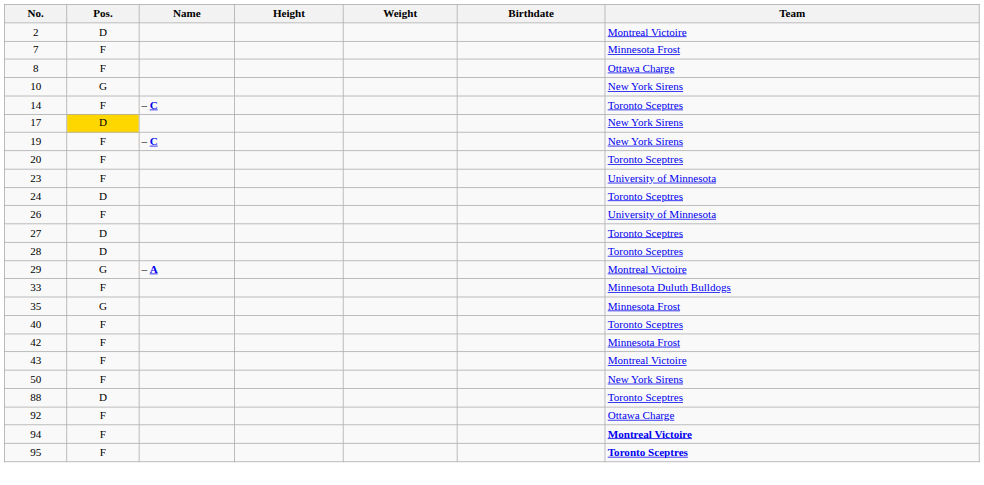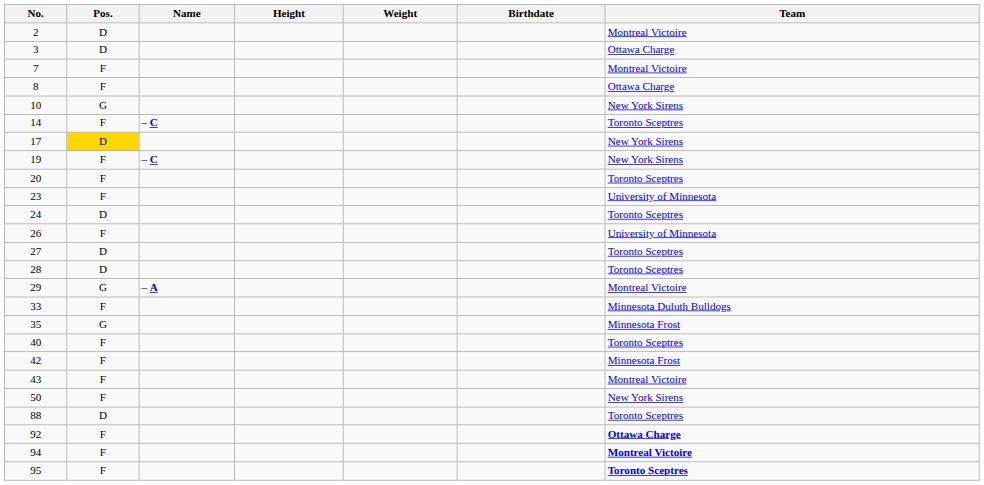+ row: 3 | D | Ottawa Charge
7 | Team: Minnesota Frost -> Montreal Victoire
92 | Team: normal -> bold
